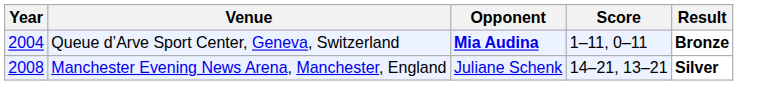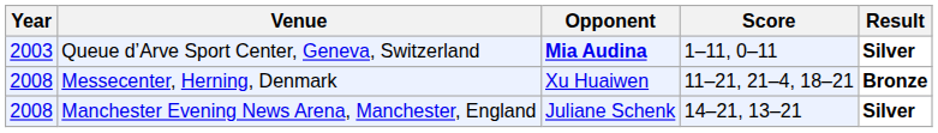Queue d’Arve Sport Center, Geneva, Switzerland | Year: 2004 -> 2003
Queue d’Arve Sport Center, Geneva, Switzerland | Result: Bronze -> Silver
+ row: 2008 | Messecenter, Herning, Denmark | Xu Huaiwen | 11–21, 21–4, 18–21 | Bronze
